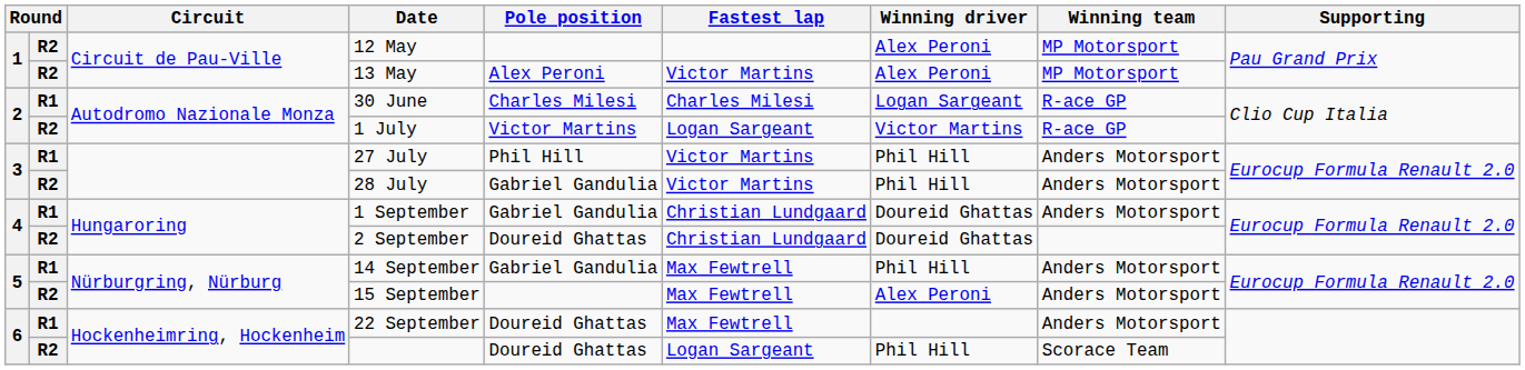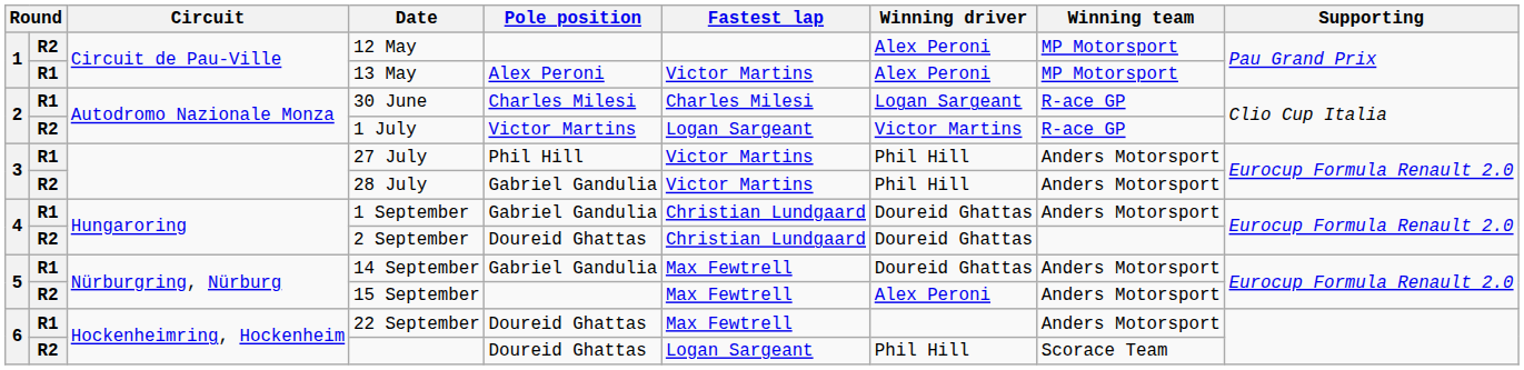13 May | column 2: R2 -> R1
14 September | Winning driver: Phil Hill -> Doureid Ghattas
